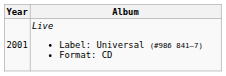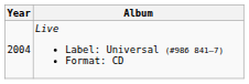Live Label: Universal (#986 841–7) Format: CD | Year: 2001 -> 2004
